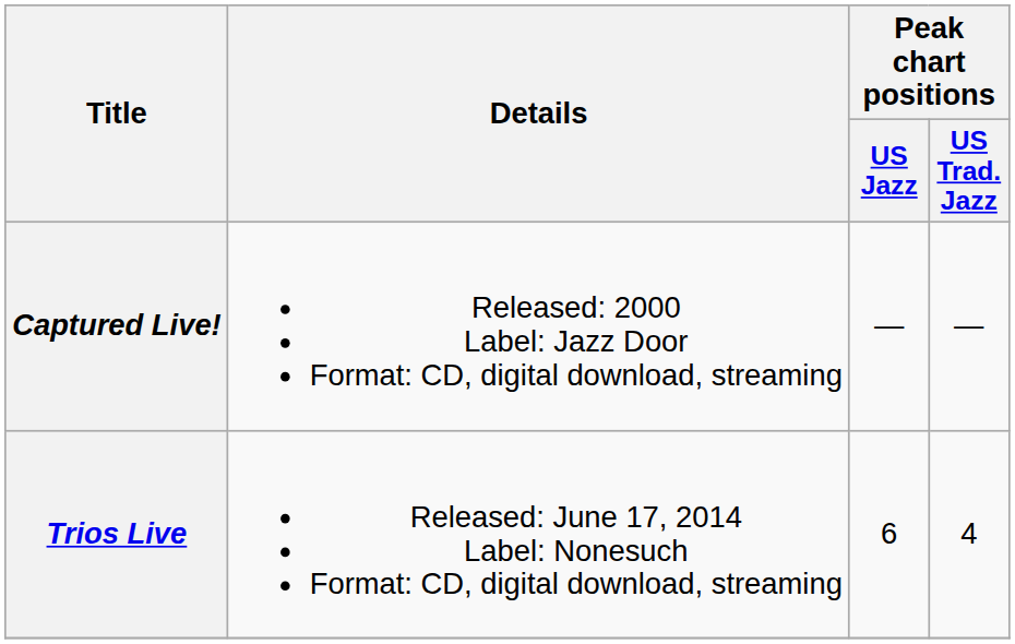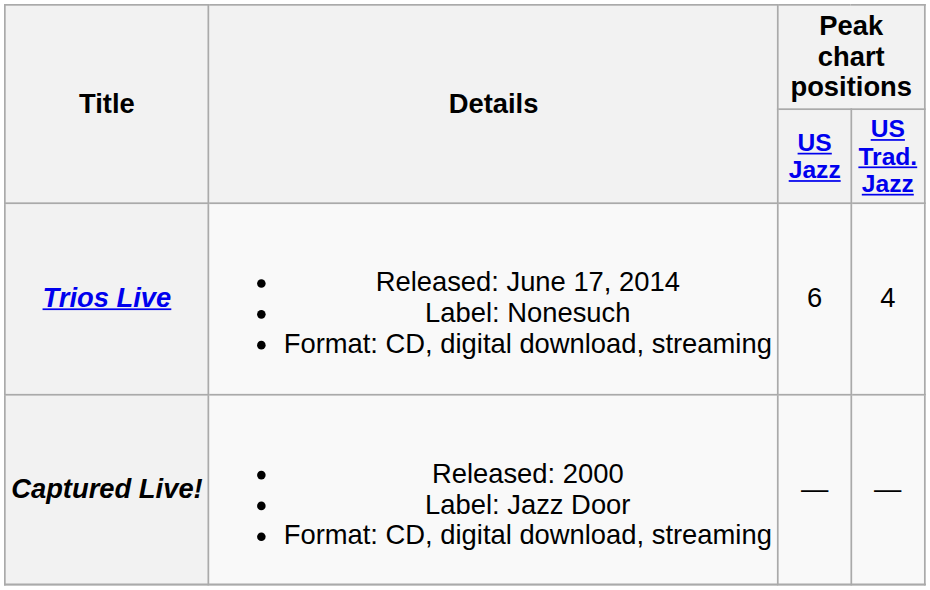rows swapped: Captured Live! <-> Trios Live
